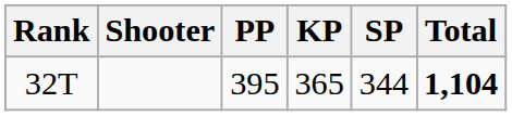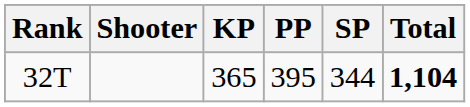columns swapped: PP <-> KP
